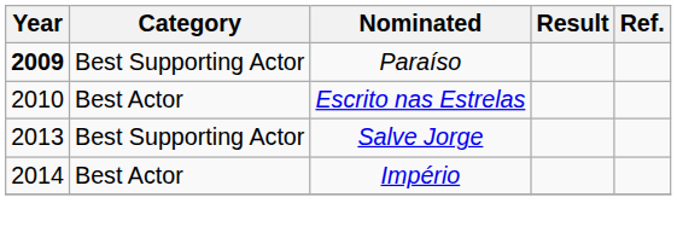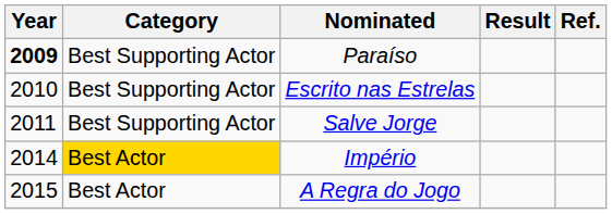Escrito nas Estrelas | Category: Best Actor -> Best Supporting Actor
Salve Jorge | Year: 2013 -> 2011
Império | Category: no background -> gold background
+ row: 2015 | Best Actor | A Regra do Jogo
